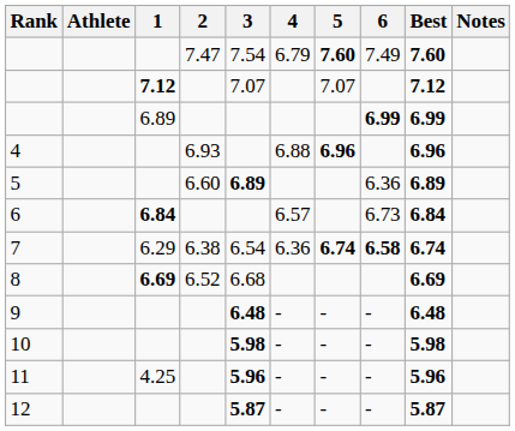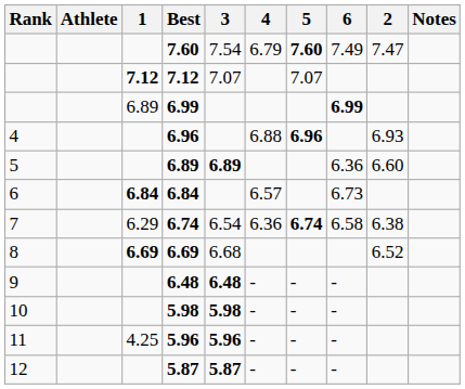columns swapped: 2 <-> Best
7 | 6: bold -> normal
